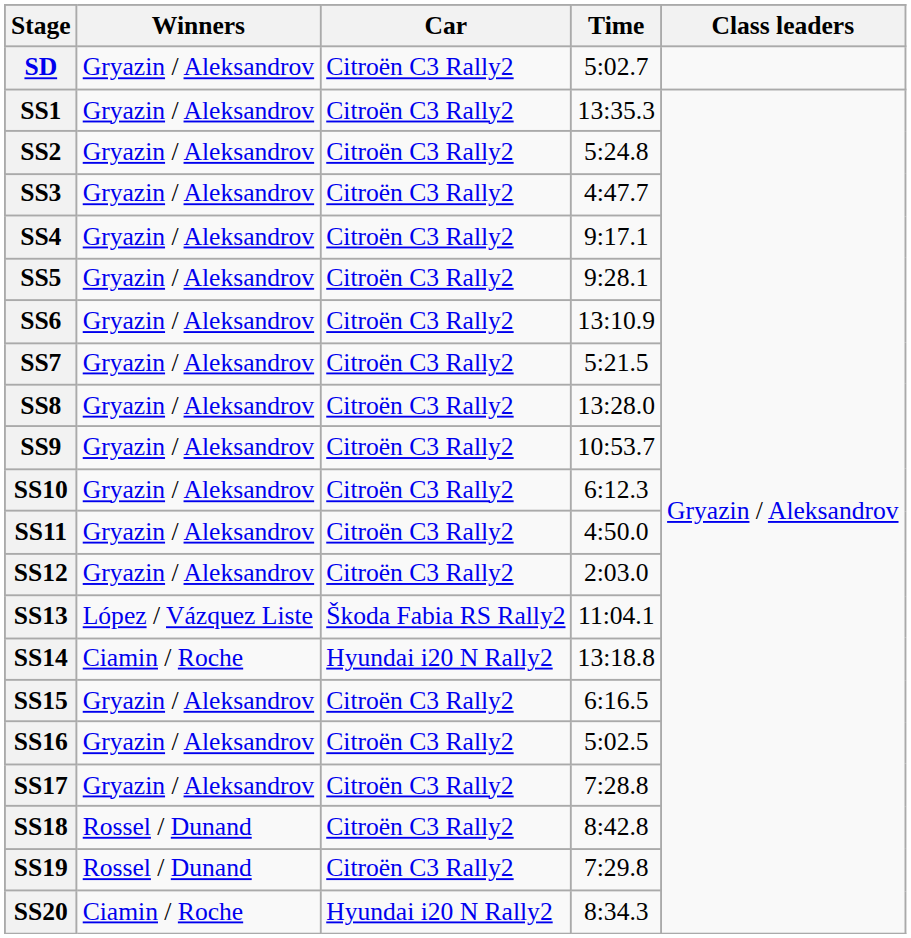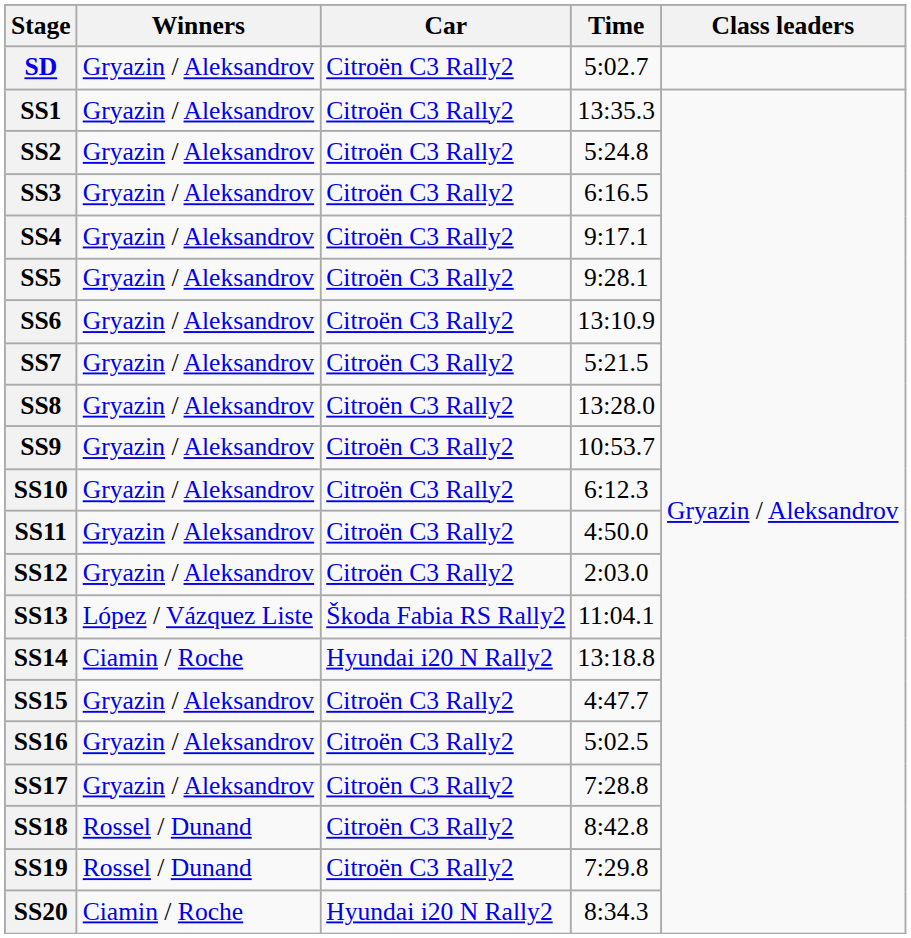SS3 | Time: 4:47.7 -> 6:16.5
SS15 | Time: 6:16.5 -> 4:47.7
